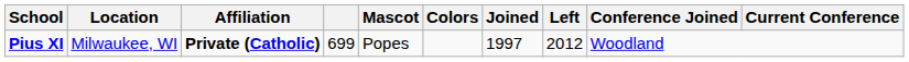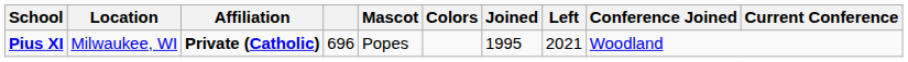Pius XI | column 4: 699 -> 696
Pius XI | Joined: 1997 -> 1995
Pius XI | Left: 2012 -> 2021
